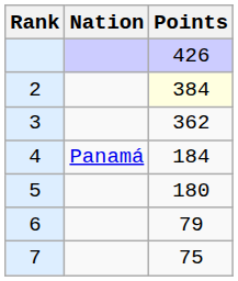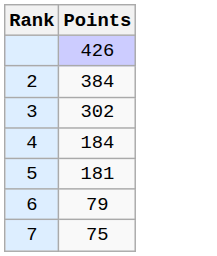- column: Nation | Panamá
2 | Points: lightyellow background -> no background
3 | Points: 362 -> 302
5 | Points: 180 -> 181
